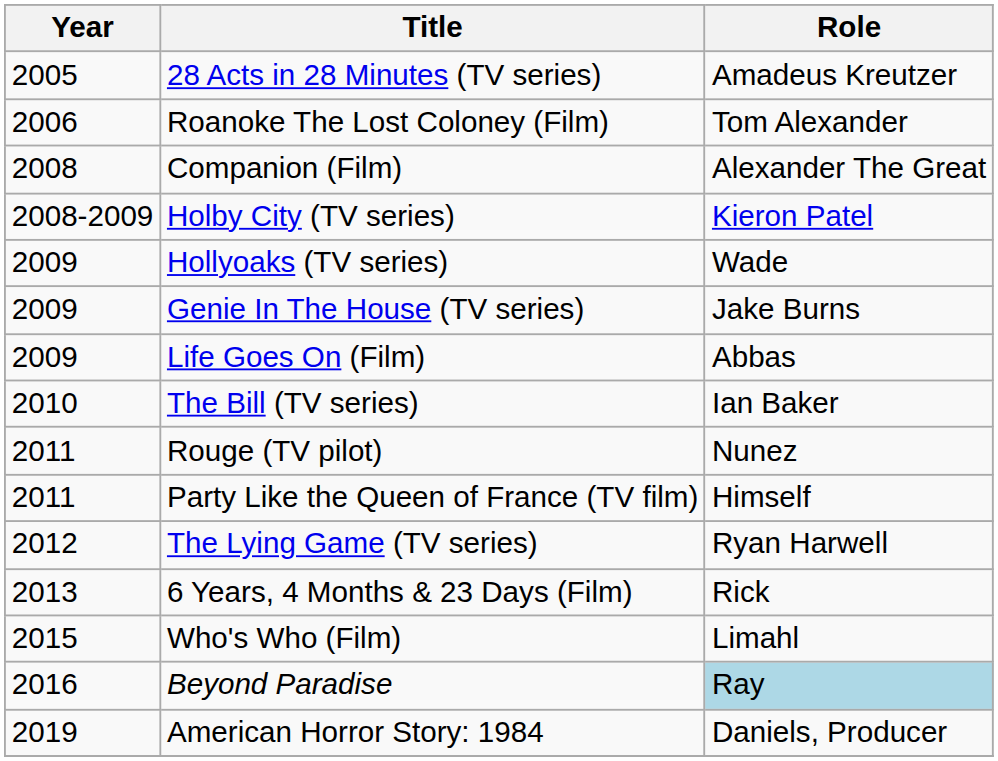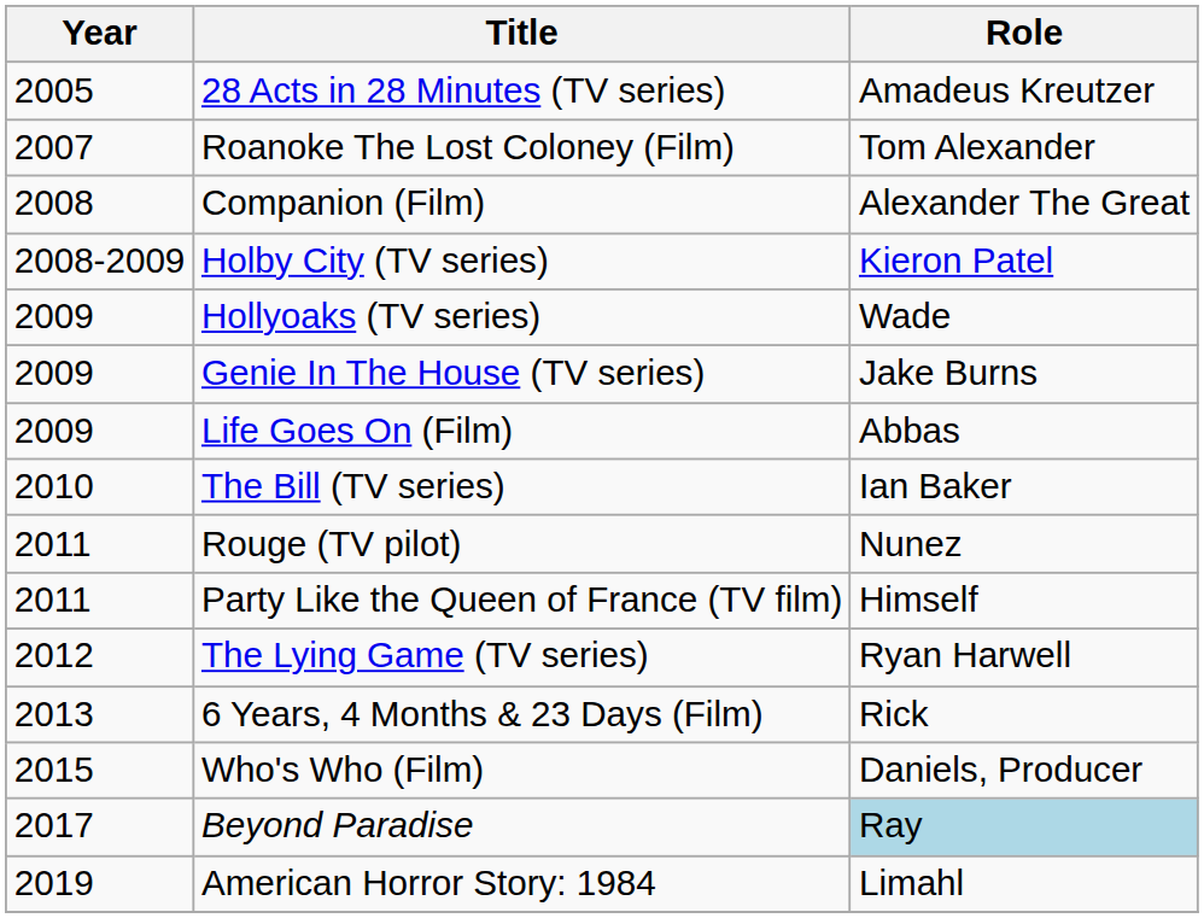Roanoke The Lost Coloney (Film) | Year: 2006 -> 2007
Who's Who (Film) | Role: Limahl -> Daniels, Producer
Beyond Paradise | Year: 2016 -> 2017
American Horror Story: 1984 | Role: Daniels, Producer -> Limahl
